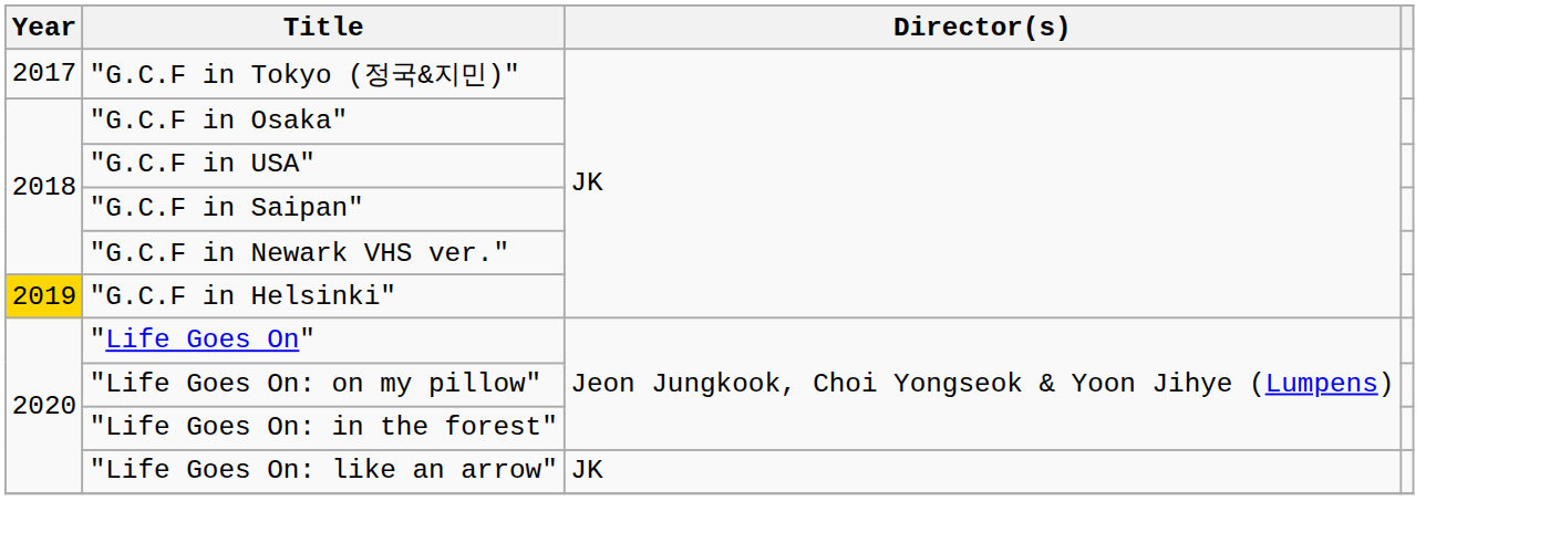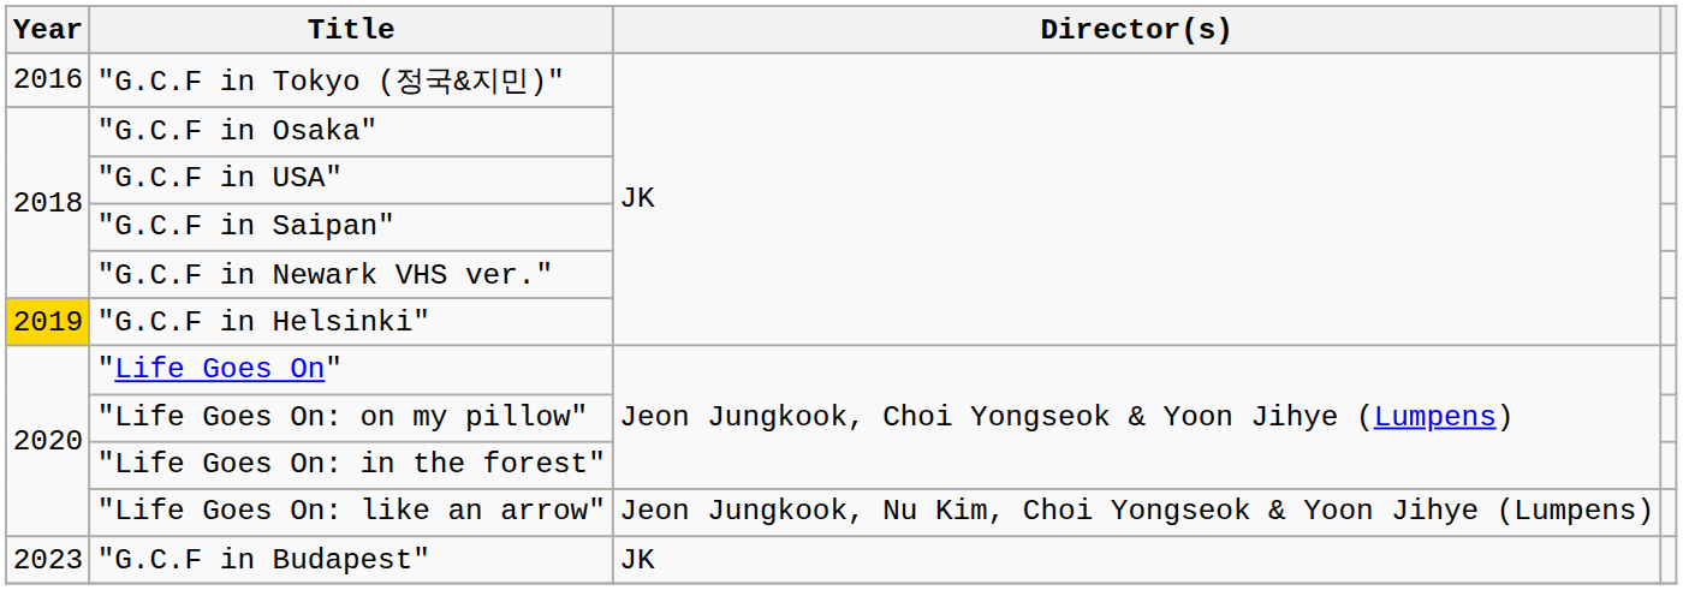"G.C.F in Tokyo (정국&지민)" | Year: 2017 -> 2016
"Life Goes On: like an arrow" | Director(s): JK -> Jeon Jungkook, Nu Kim, Choi Yongseok & Yoon Jihye (Lumpens)
+ row: 2023 | "G.C.F in Budapest" | JK
